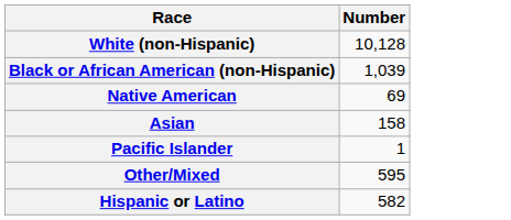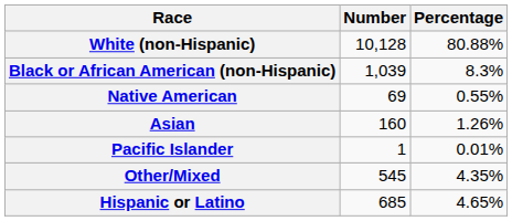+ column: Percentage | 80.88% | 8.3% | 0.55% | 1.26% | 0.01% | 4.35% | 4.65%
Asian | Number: 158 -> 160
Other/Mixed | Number: 595 -> 545
Hispanic or Latino | Number: 582 -> 685
